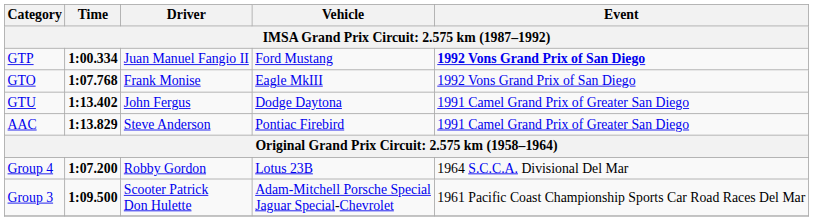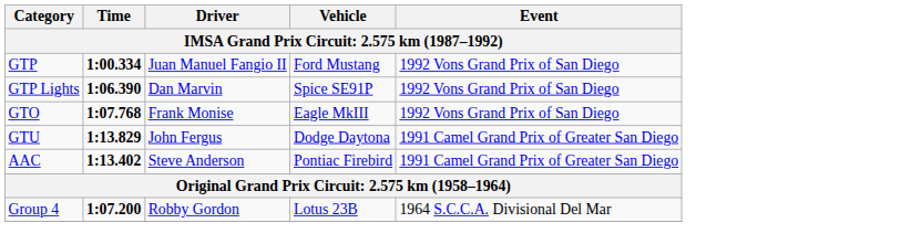GTP | Event: bold -> normal
+ row: GTP Lights | 1:06.390 | Dan Marvin | Spice SE91P | 1992 Vons Grand Prix of San Diego
GTU | Time: 1:13.402 -> 1:13.829
AAC | Time: 1:13.829 -> 1:13.402
- row: Group 3 | 1:09.500 | Scooter Patrick Don Hulette | Adam-Mitchell Porsche Special Jaguar Special-Chevrolet | 1961 Pacific Coast Championship Sports Car Road Races Del Mar
